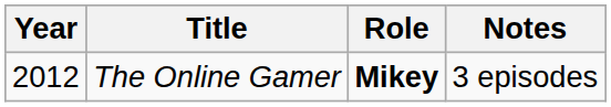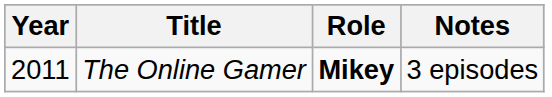The Online Gamer | Year: 2012 -> 2011
